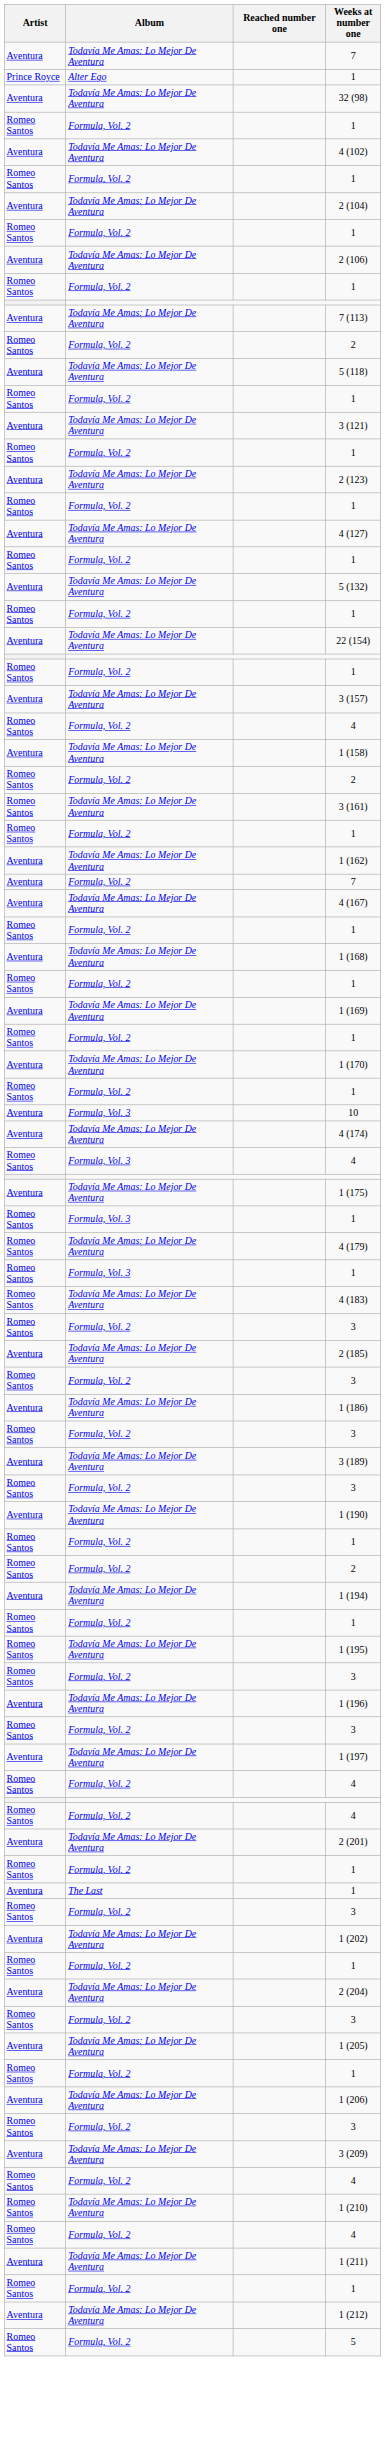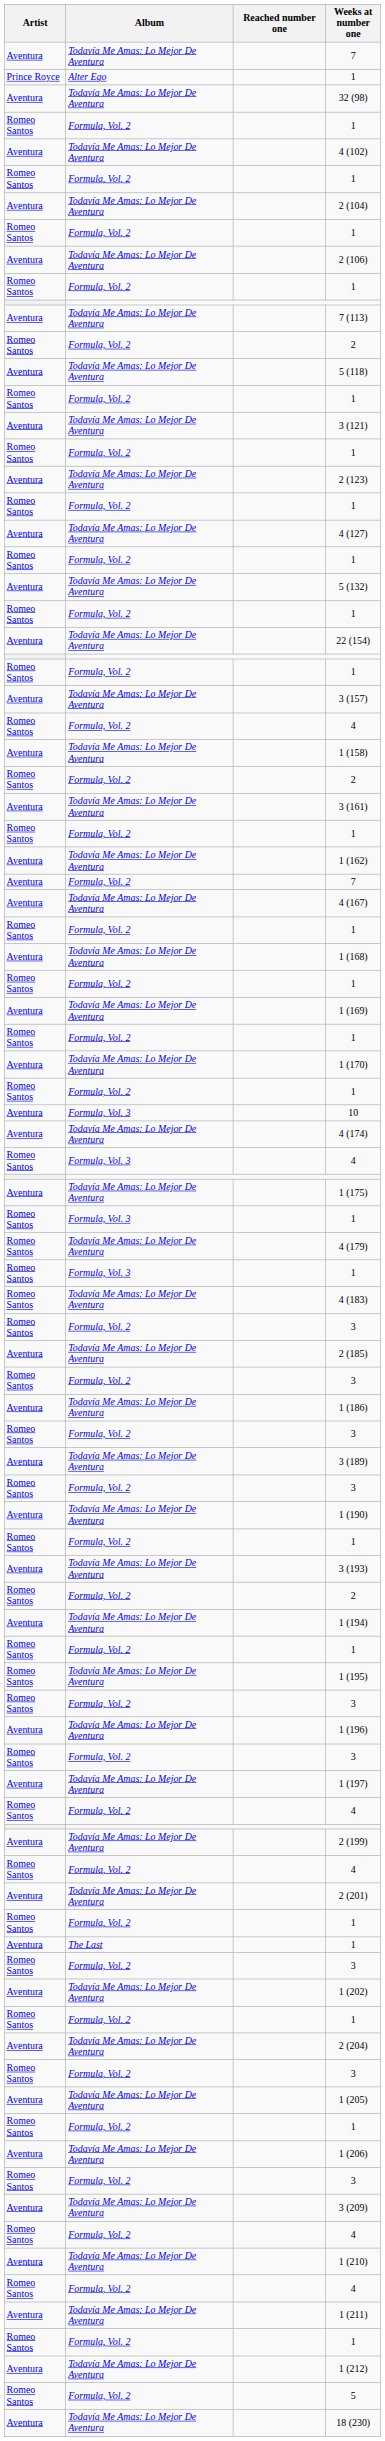3 (161) | Artist: Romeo Santos -> Aventura
+ row: Aventura | Todavía Me Amas: Lo Mejor De Aventura | 3 (193)
+ row: Aventura | Todavía Me Amas: Lo Mejor De Aventura | 2 (199)
1 (210) | Artist: Romeo Santos -> Aventura
+ row: Aventura | Todavía Me Amas: Lo Mejor De Aventura | 18 (230)
